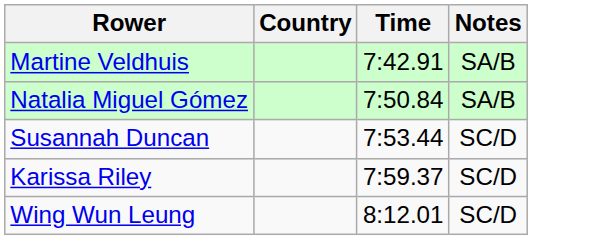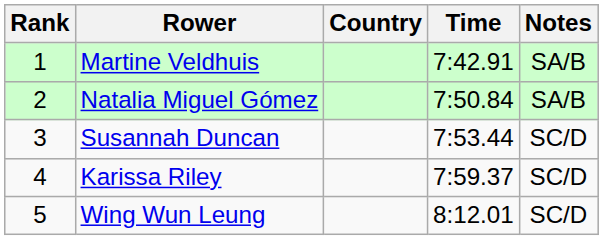+ column: Rank | 1 | 2 | 3 | 4 | 5
